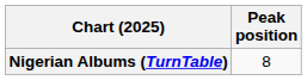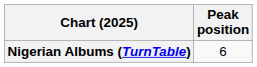Nigerian Albums (TurnTable) | Peak position: 8 -> 6
